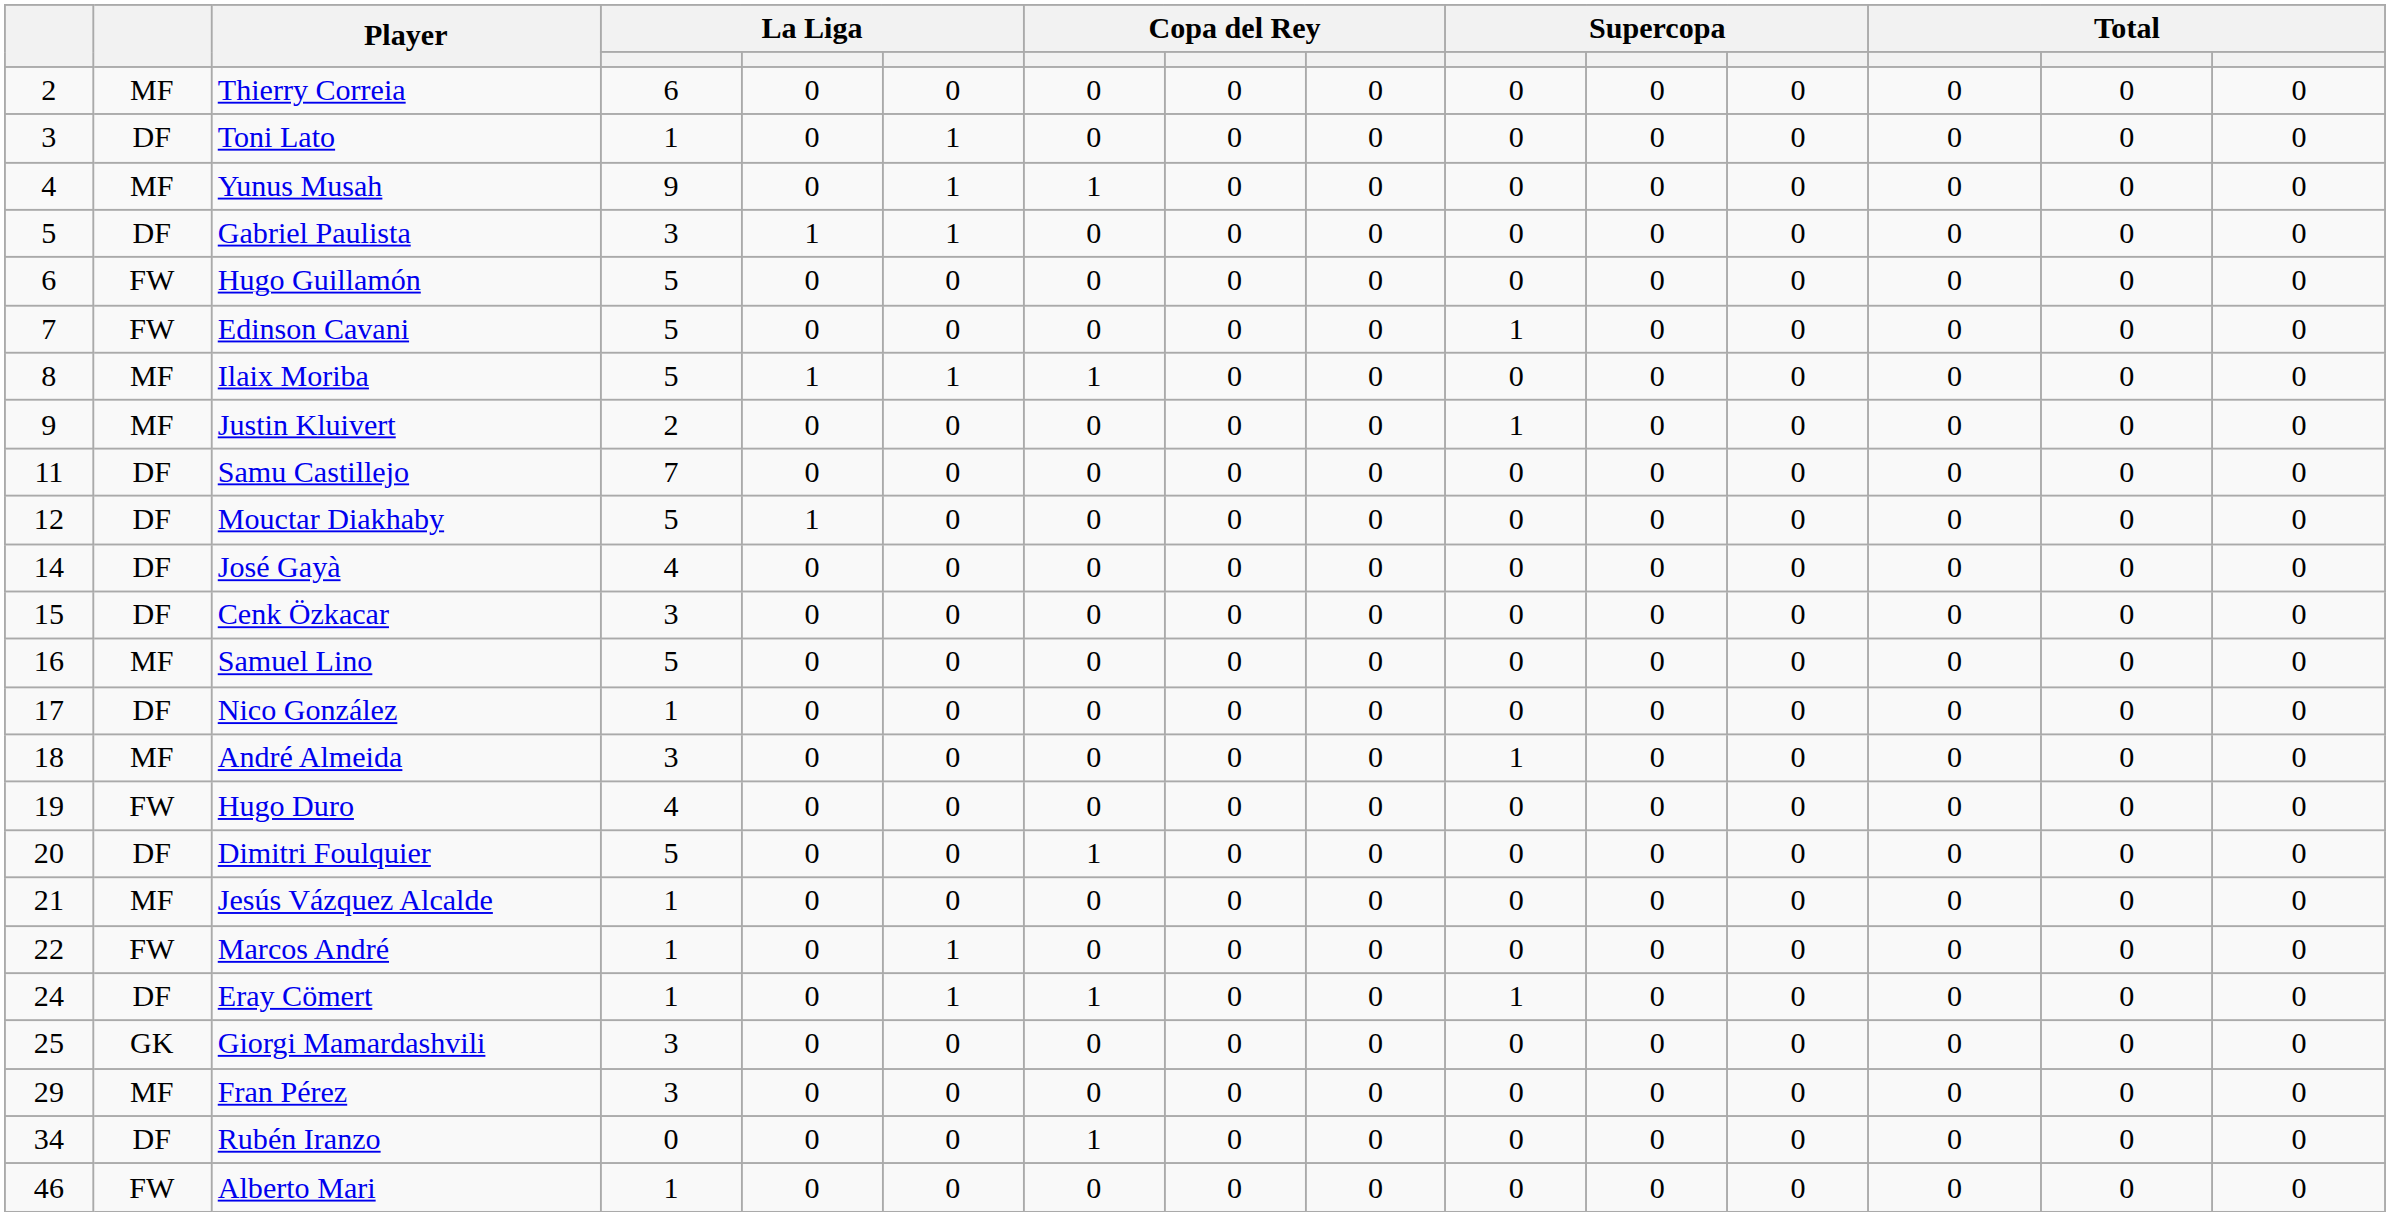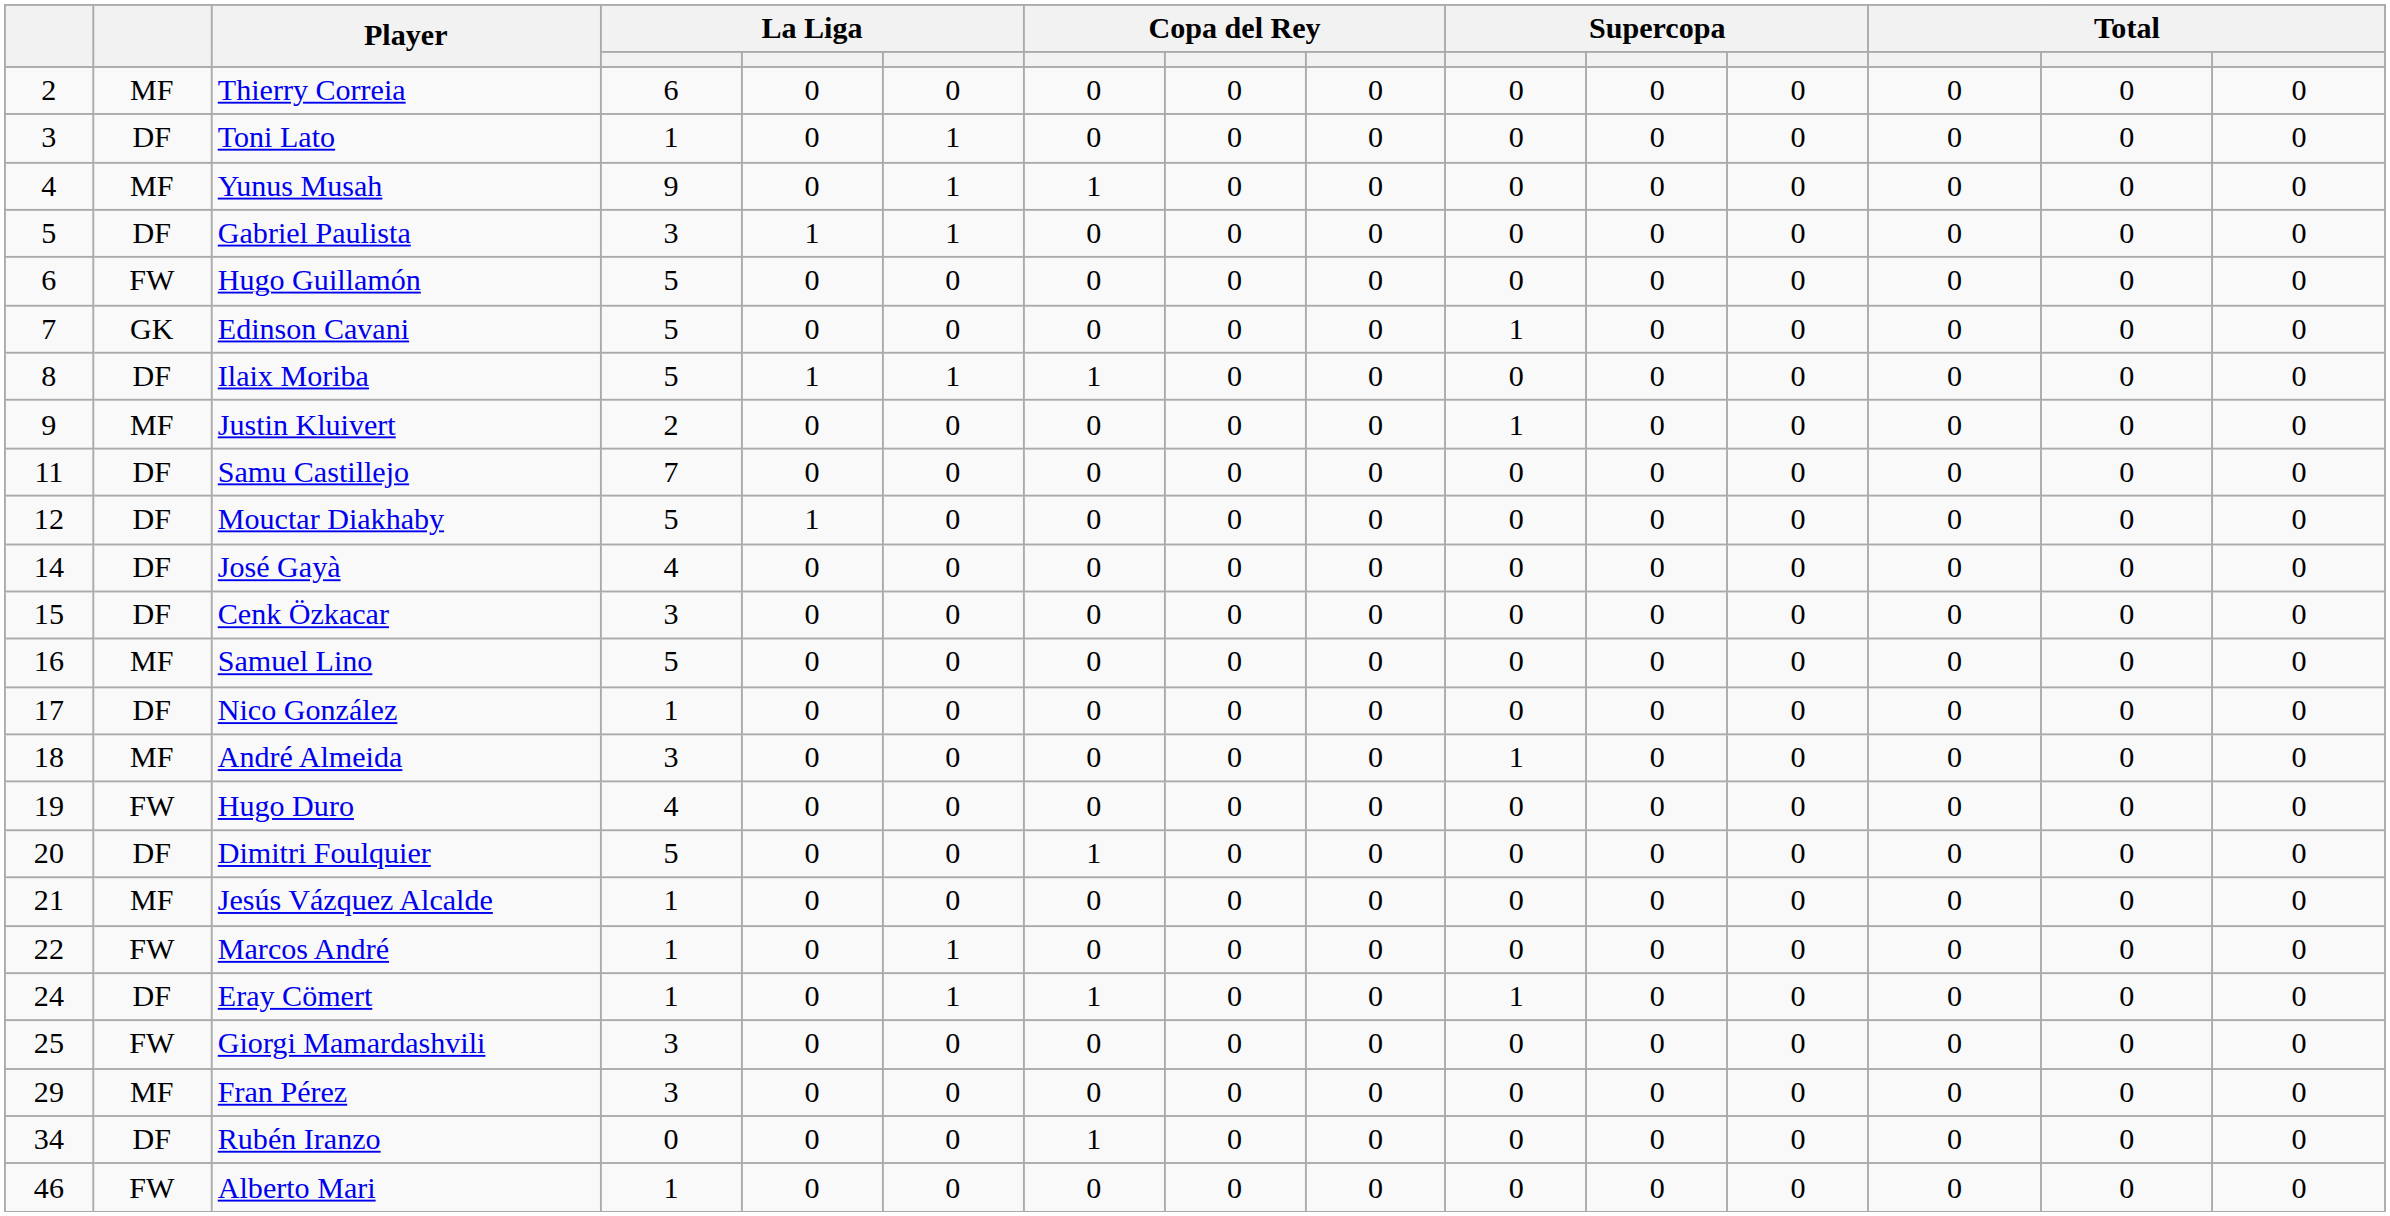Edinson Cavani | column 2: FW -> GK
Ilaix Moriba | column 2: MF -> DF
Giorgi Mamardashvili | column 2: GK -> FW
